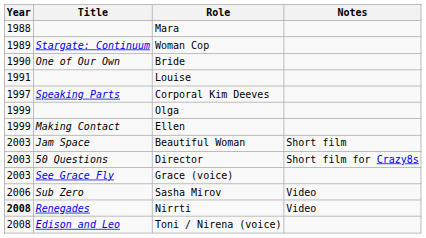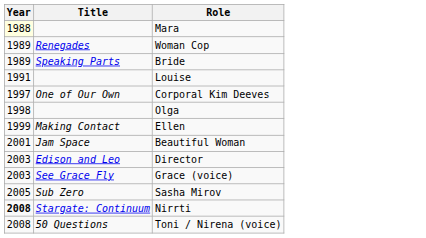- column: Notes | Short film | Short film for Crazy8s | Video | Video
Mara | Year: no background -> lightyellow background
Woman Cop | Title: Stargate: Continuum -> Renegades
Bride | Year: 1990 -> 1989
Bride | Title: One of Our Own -> Speaking Parts
Corporal Kim Deeves | Title: Speaking Parts -> One of Our Own
Olga | Year: 1999 -> 1998
Beautiful Woman | Year: 2003 -> 2001
Director | Title: 50 Questions -> Edison and Leo
Sasha Mirov | Year: 2006 -> 2005
Nirrti | Title: Renegades -> Stargate: Continuum
Toni / Nirena (voice) | Title: Edison and Leo -> 50 Questions
